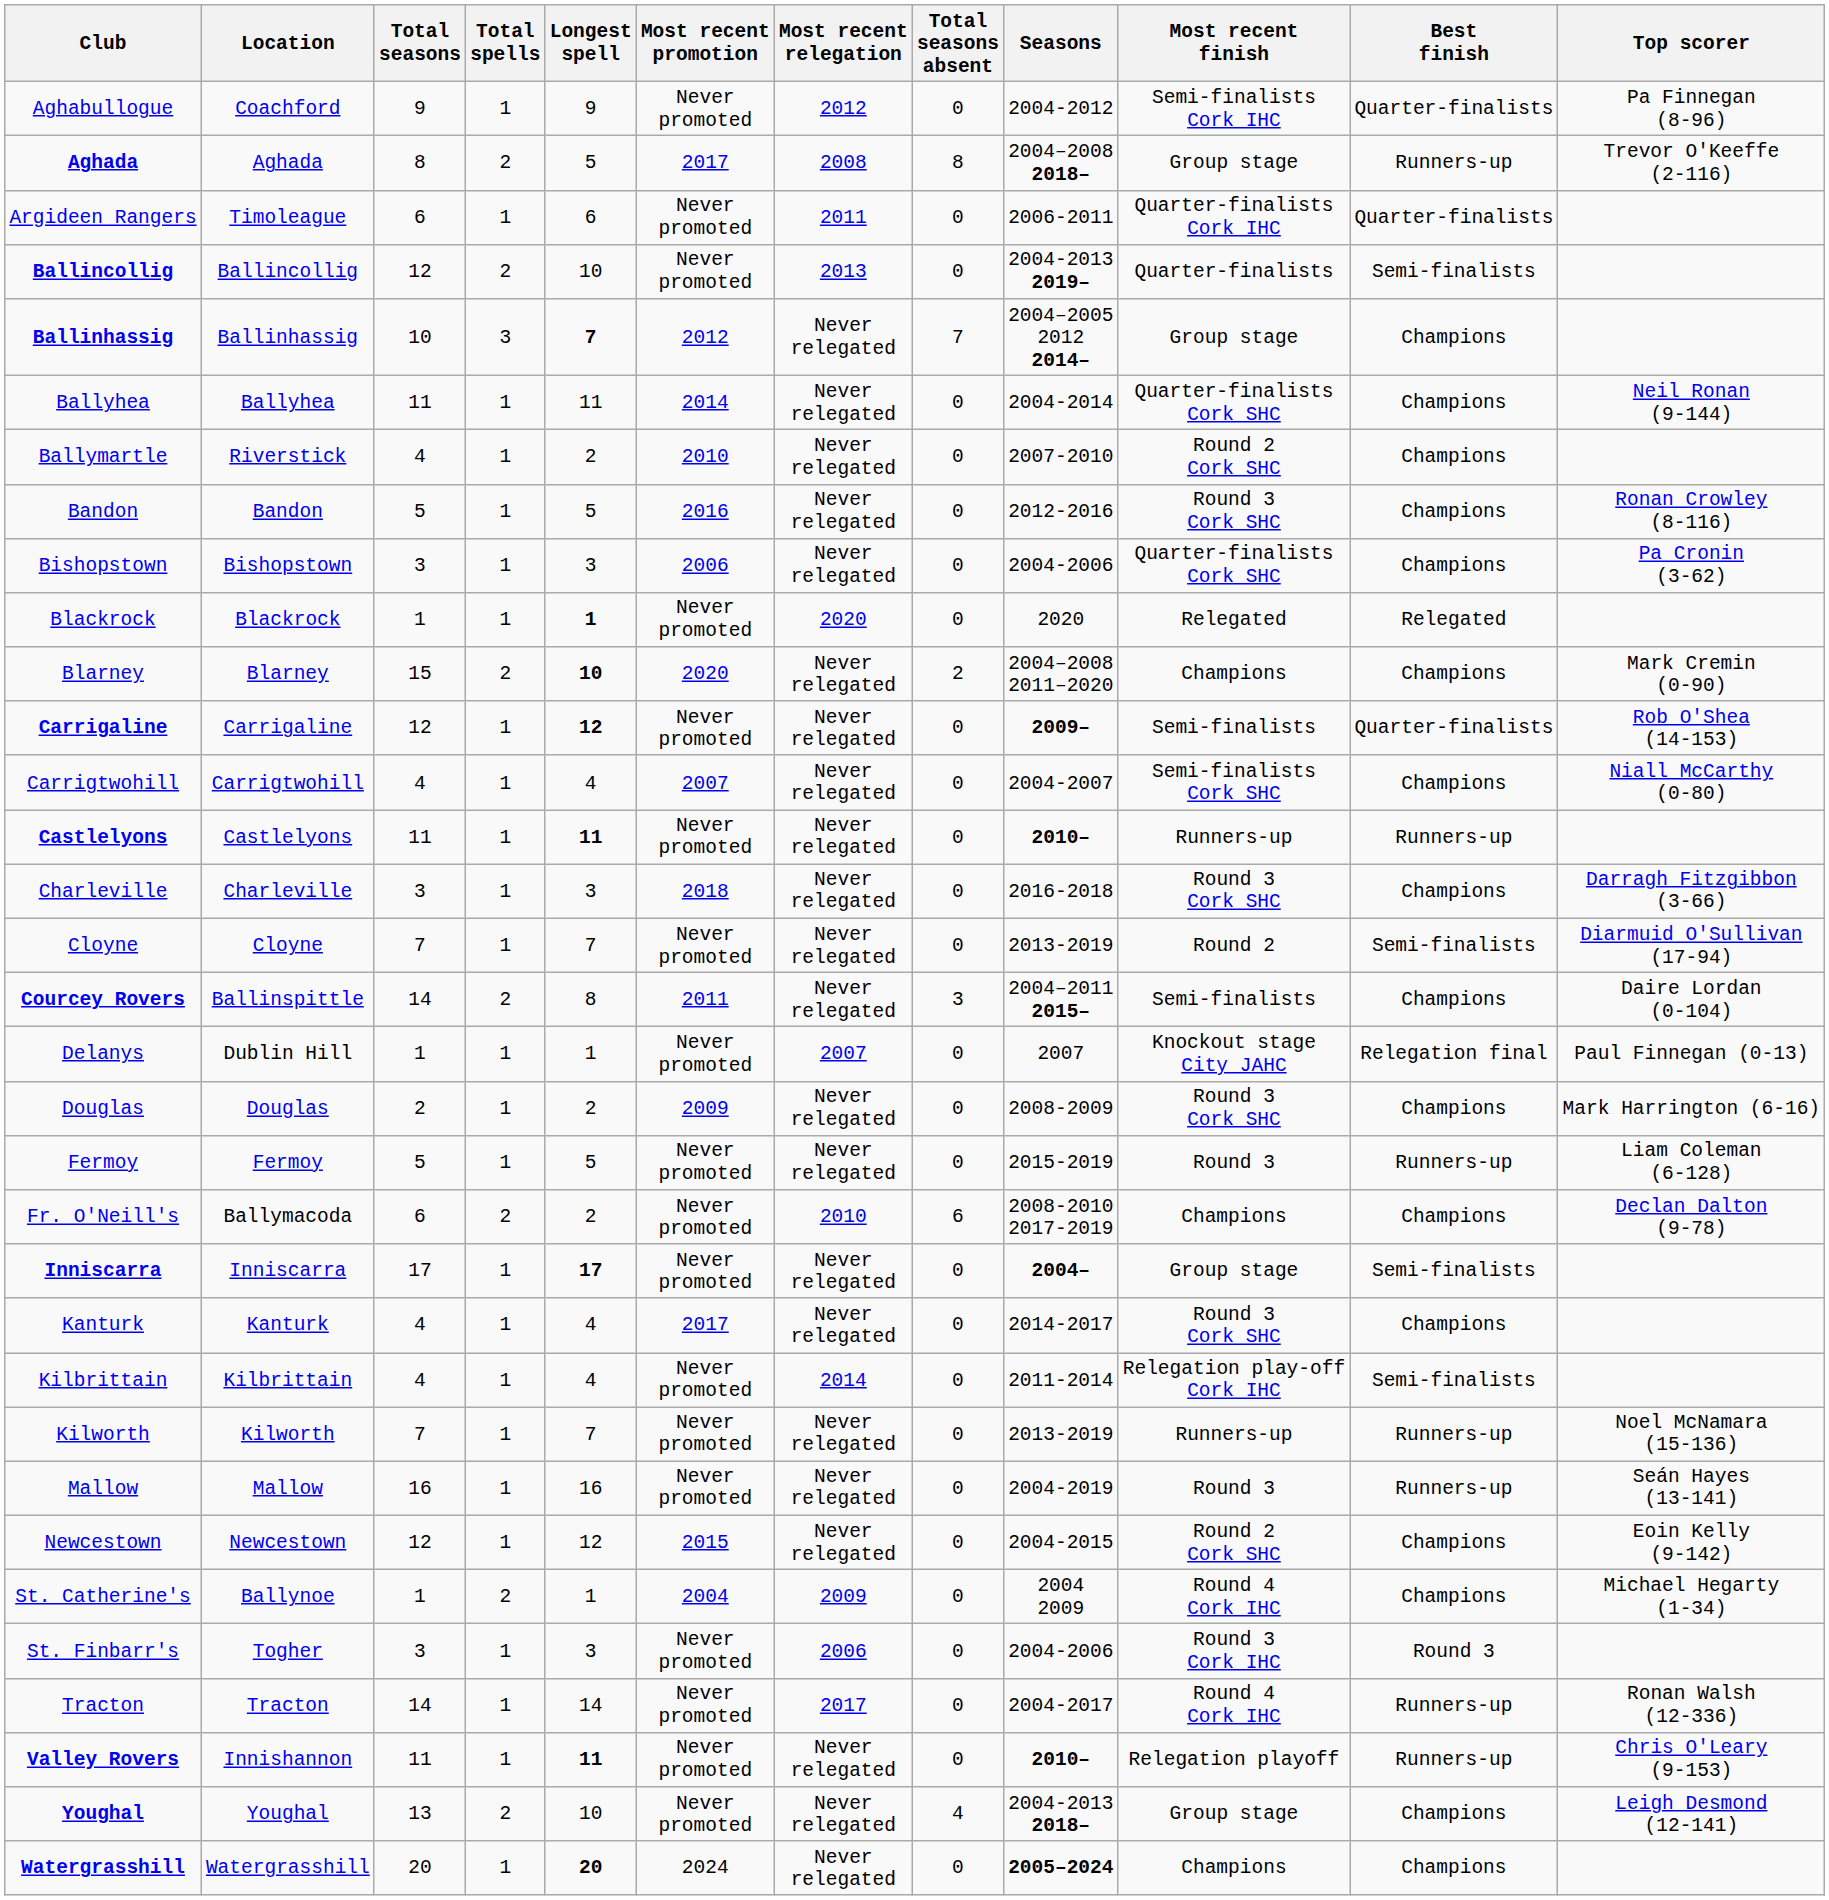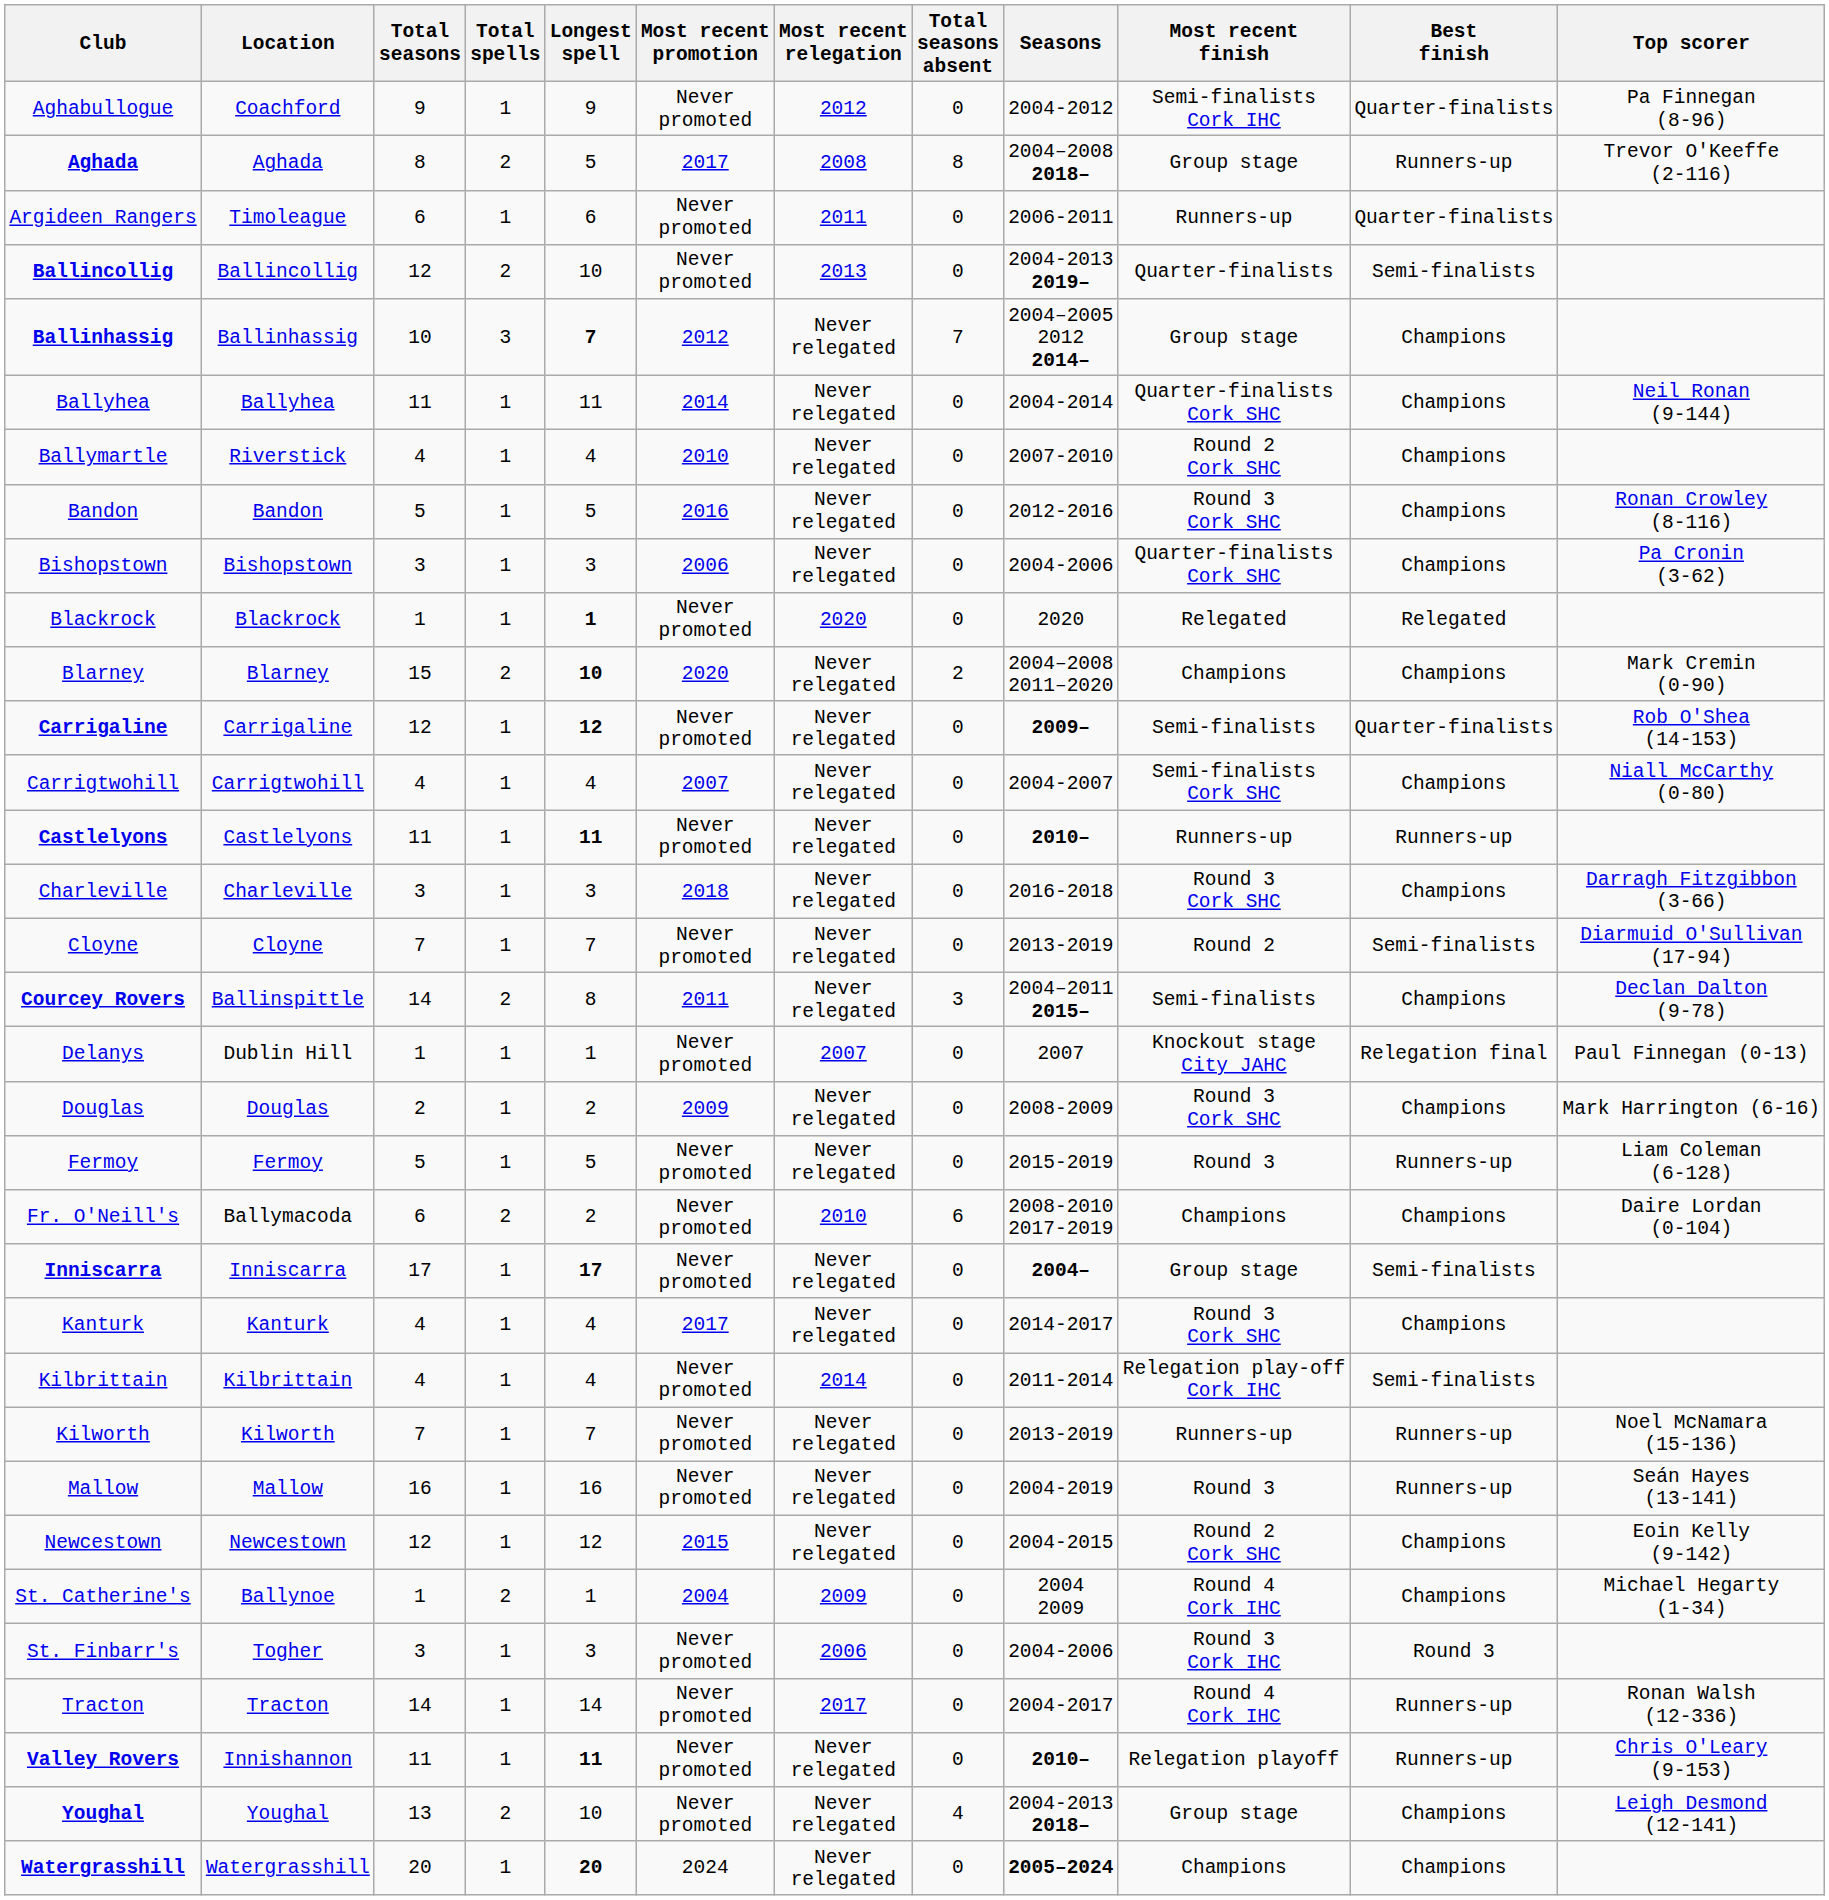Argideen Rangers | Most recent finish: Quarter-finalists Cork IHC -> Runners-up
Ballymartle | Longest spell: 2 -> 4
Courcey Rovers | Top scorer: Daire Lordan (0-104) -> Declan Dalton (9-78)
Fr. O'Neill's | Top scorer: Declan Dalton (9-78) -> Daire Lordan (0-104)
